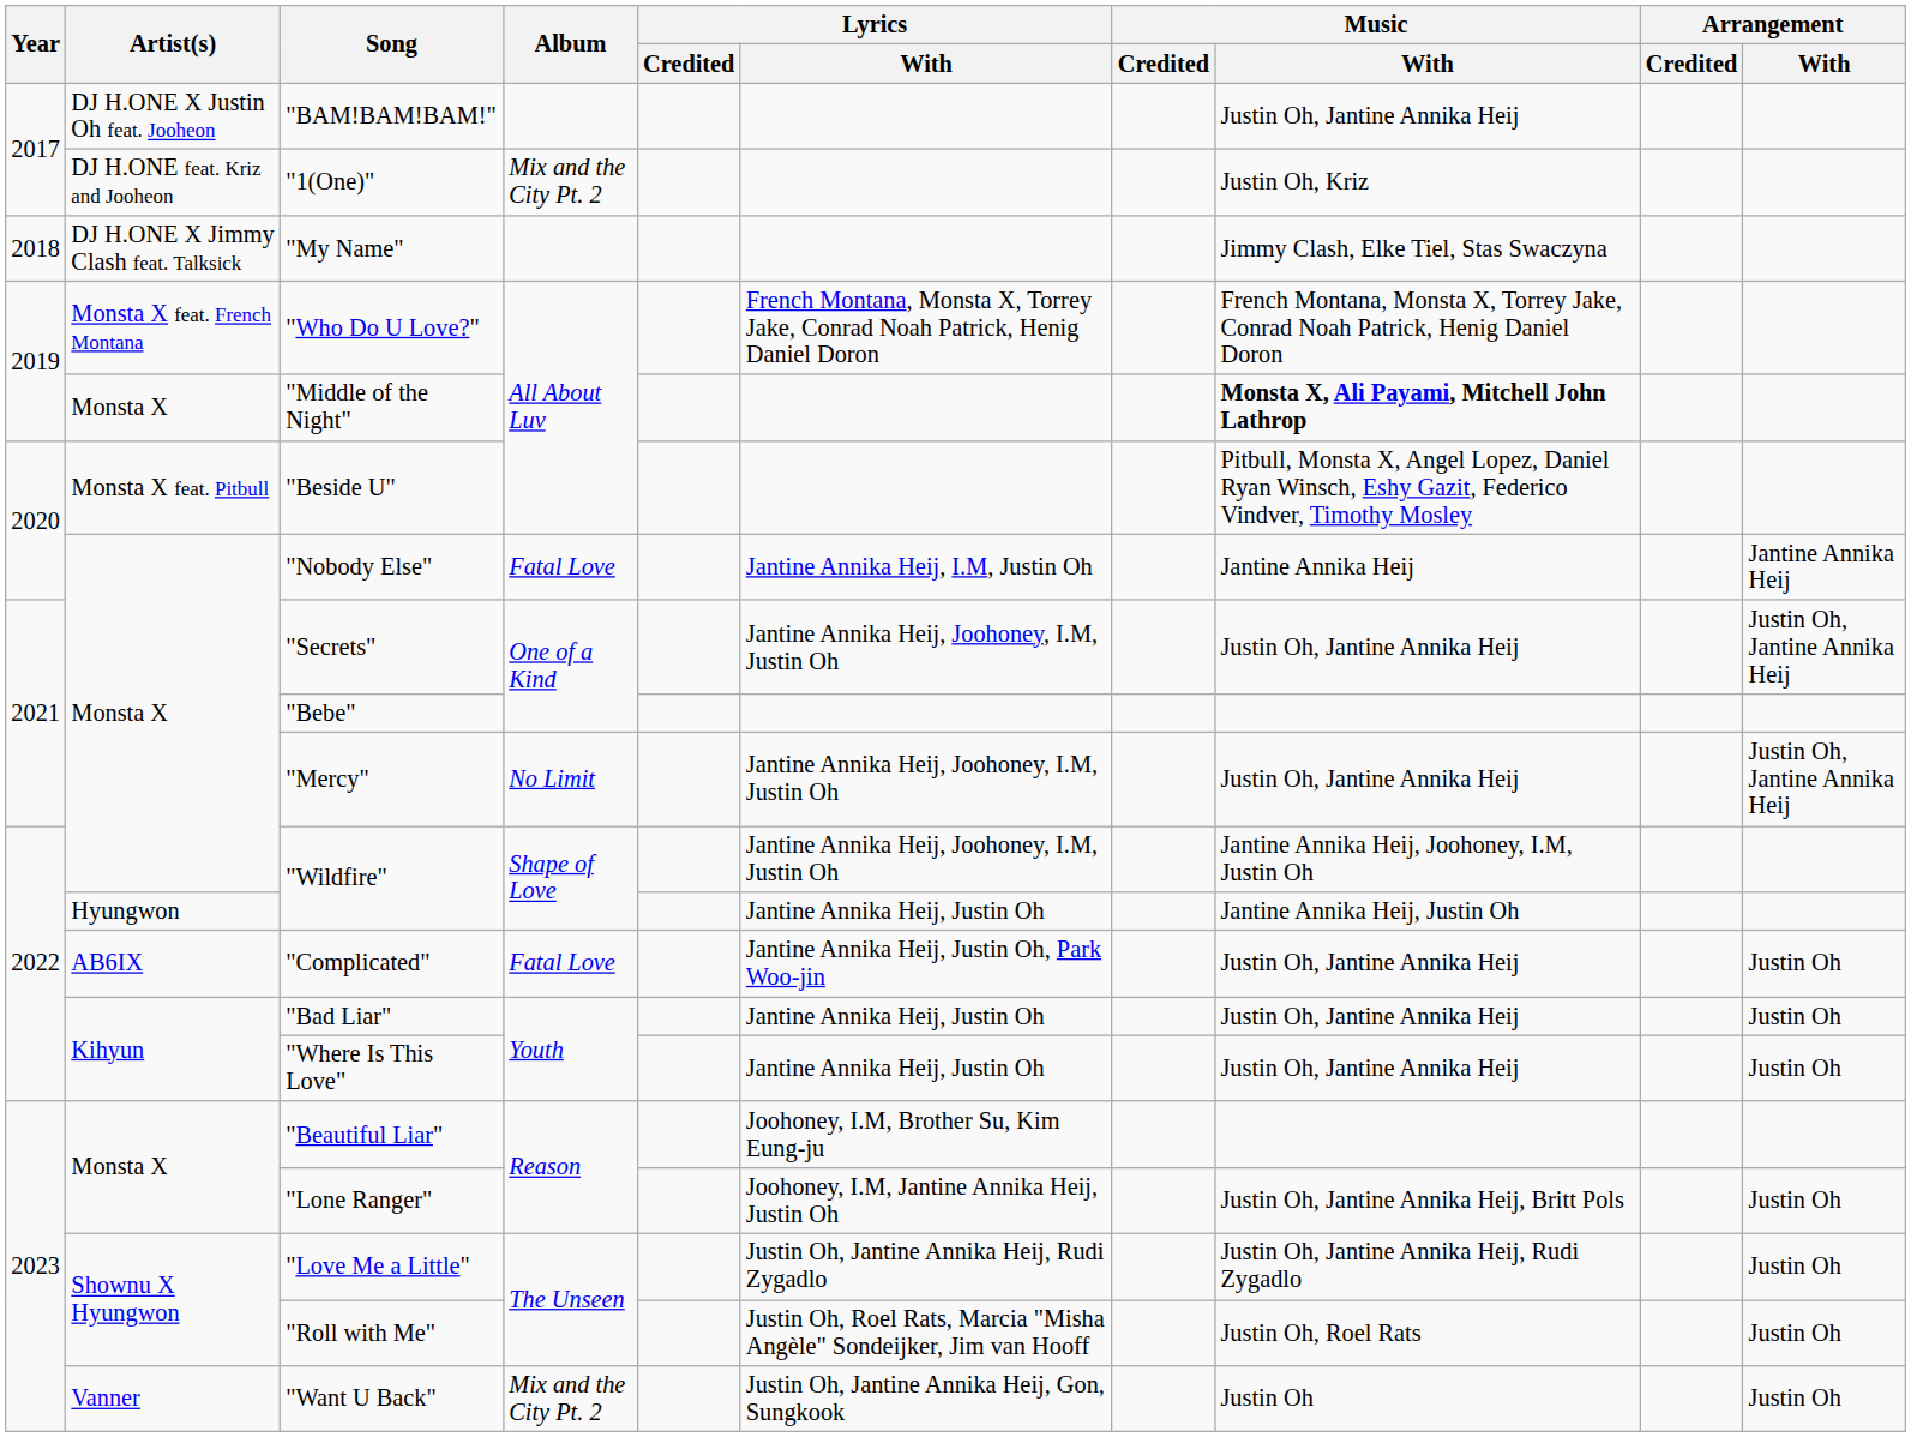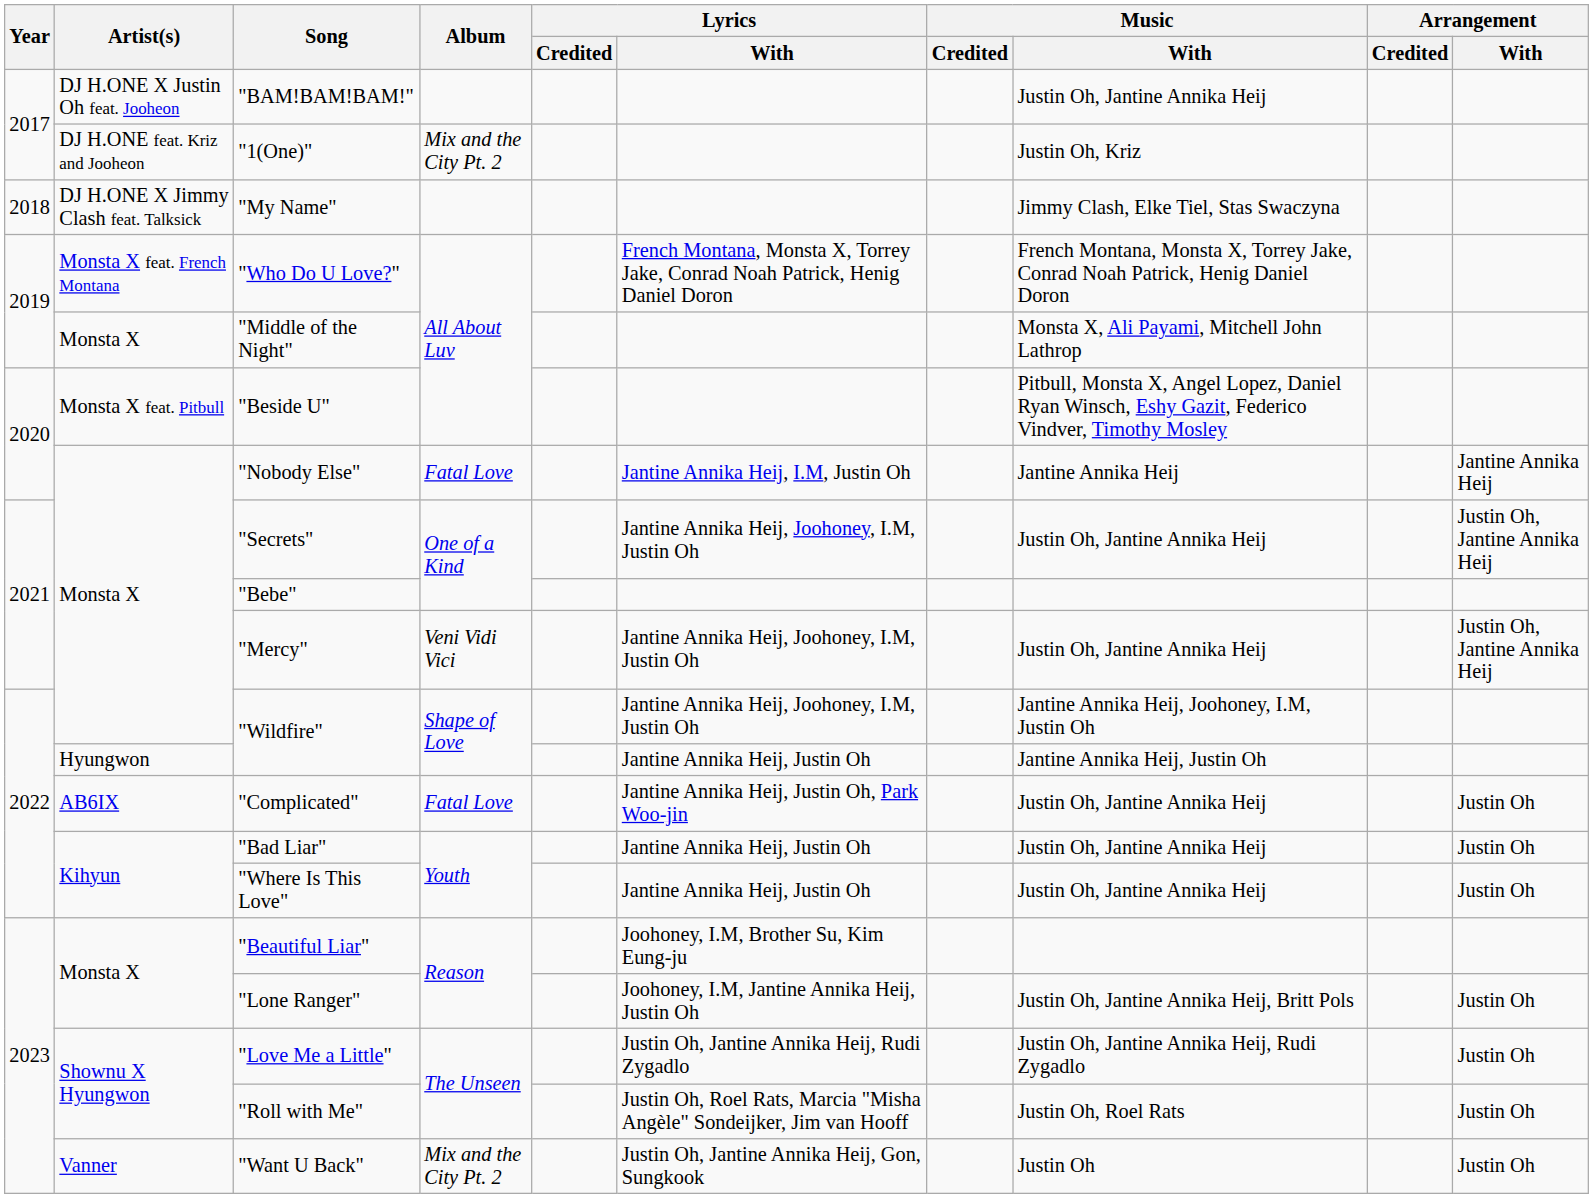"Middle of the Night" | Music / With: bold -> normal
"Mercy" | Album: No Limit -> Veni Vidi Vici
